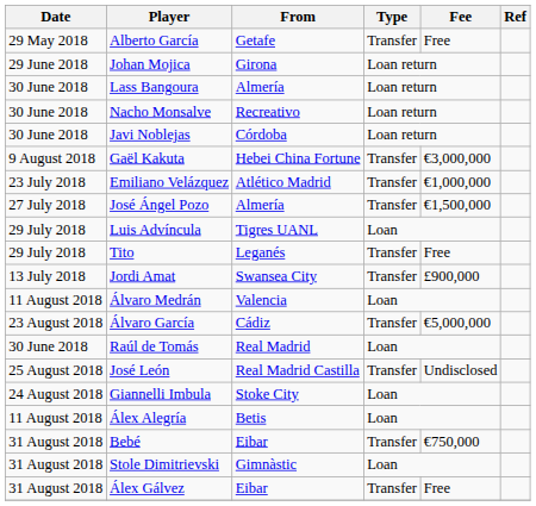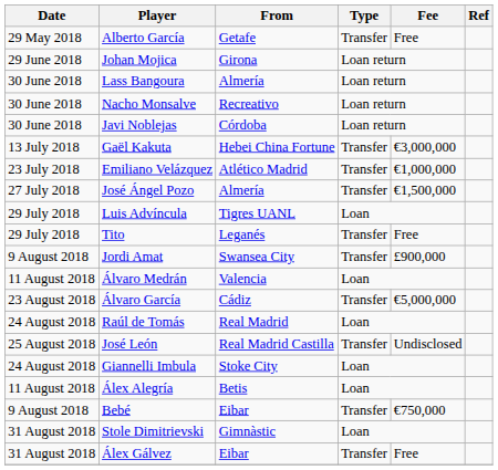Gaël Kakuta | Date: 9 August 2018 -> 13 July 2018
Jordi Amat | Date: 13 July 2018 -> 9 August 2018
Raúl de Tomás | Date: 30 June 2018 -> 24 August 2018
Bebé | Date: 31 August 2018 -> 9 August 2018
